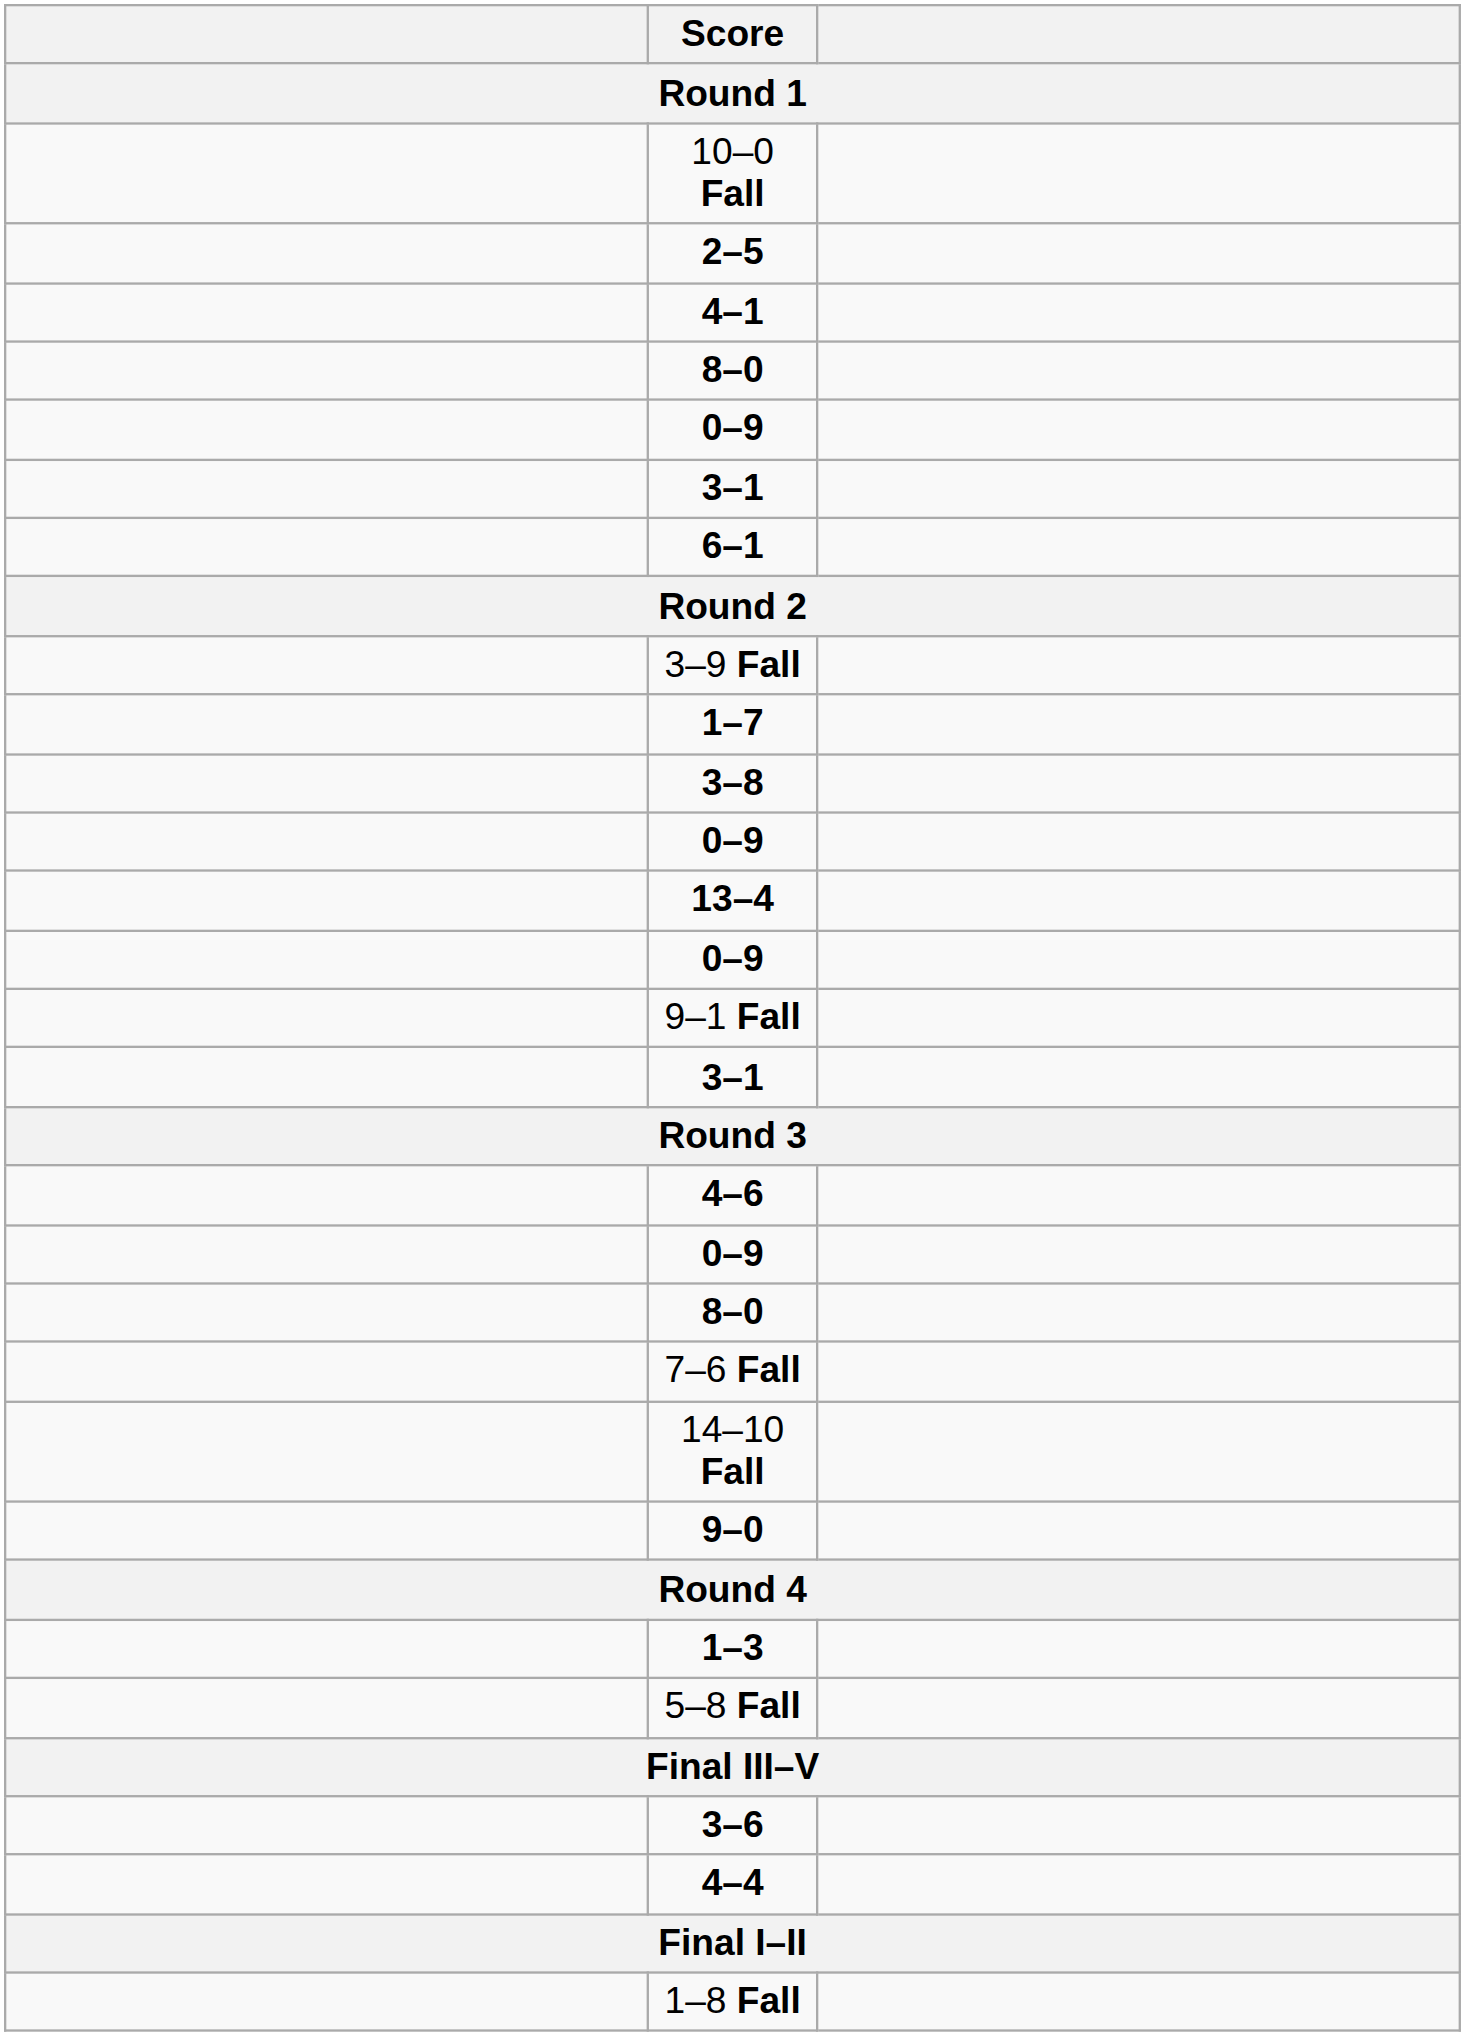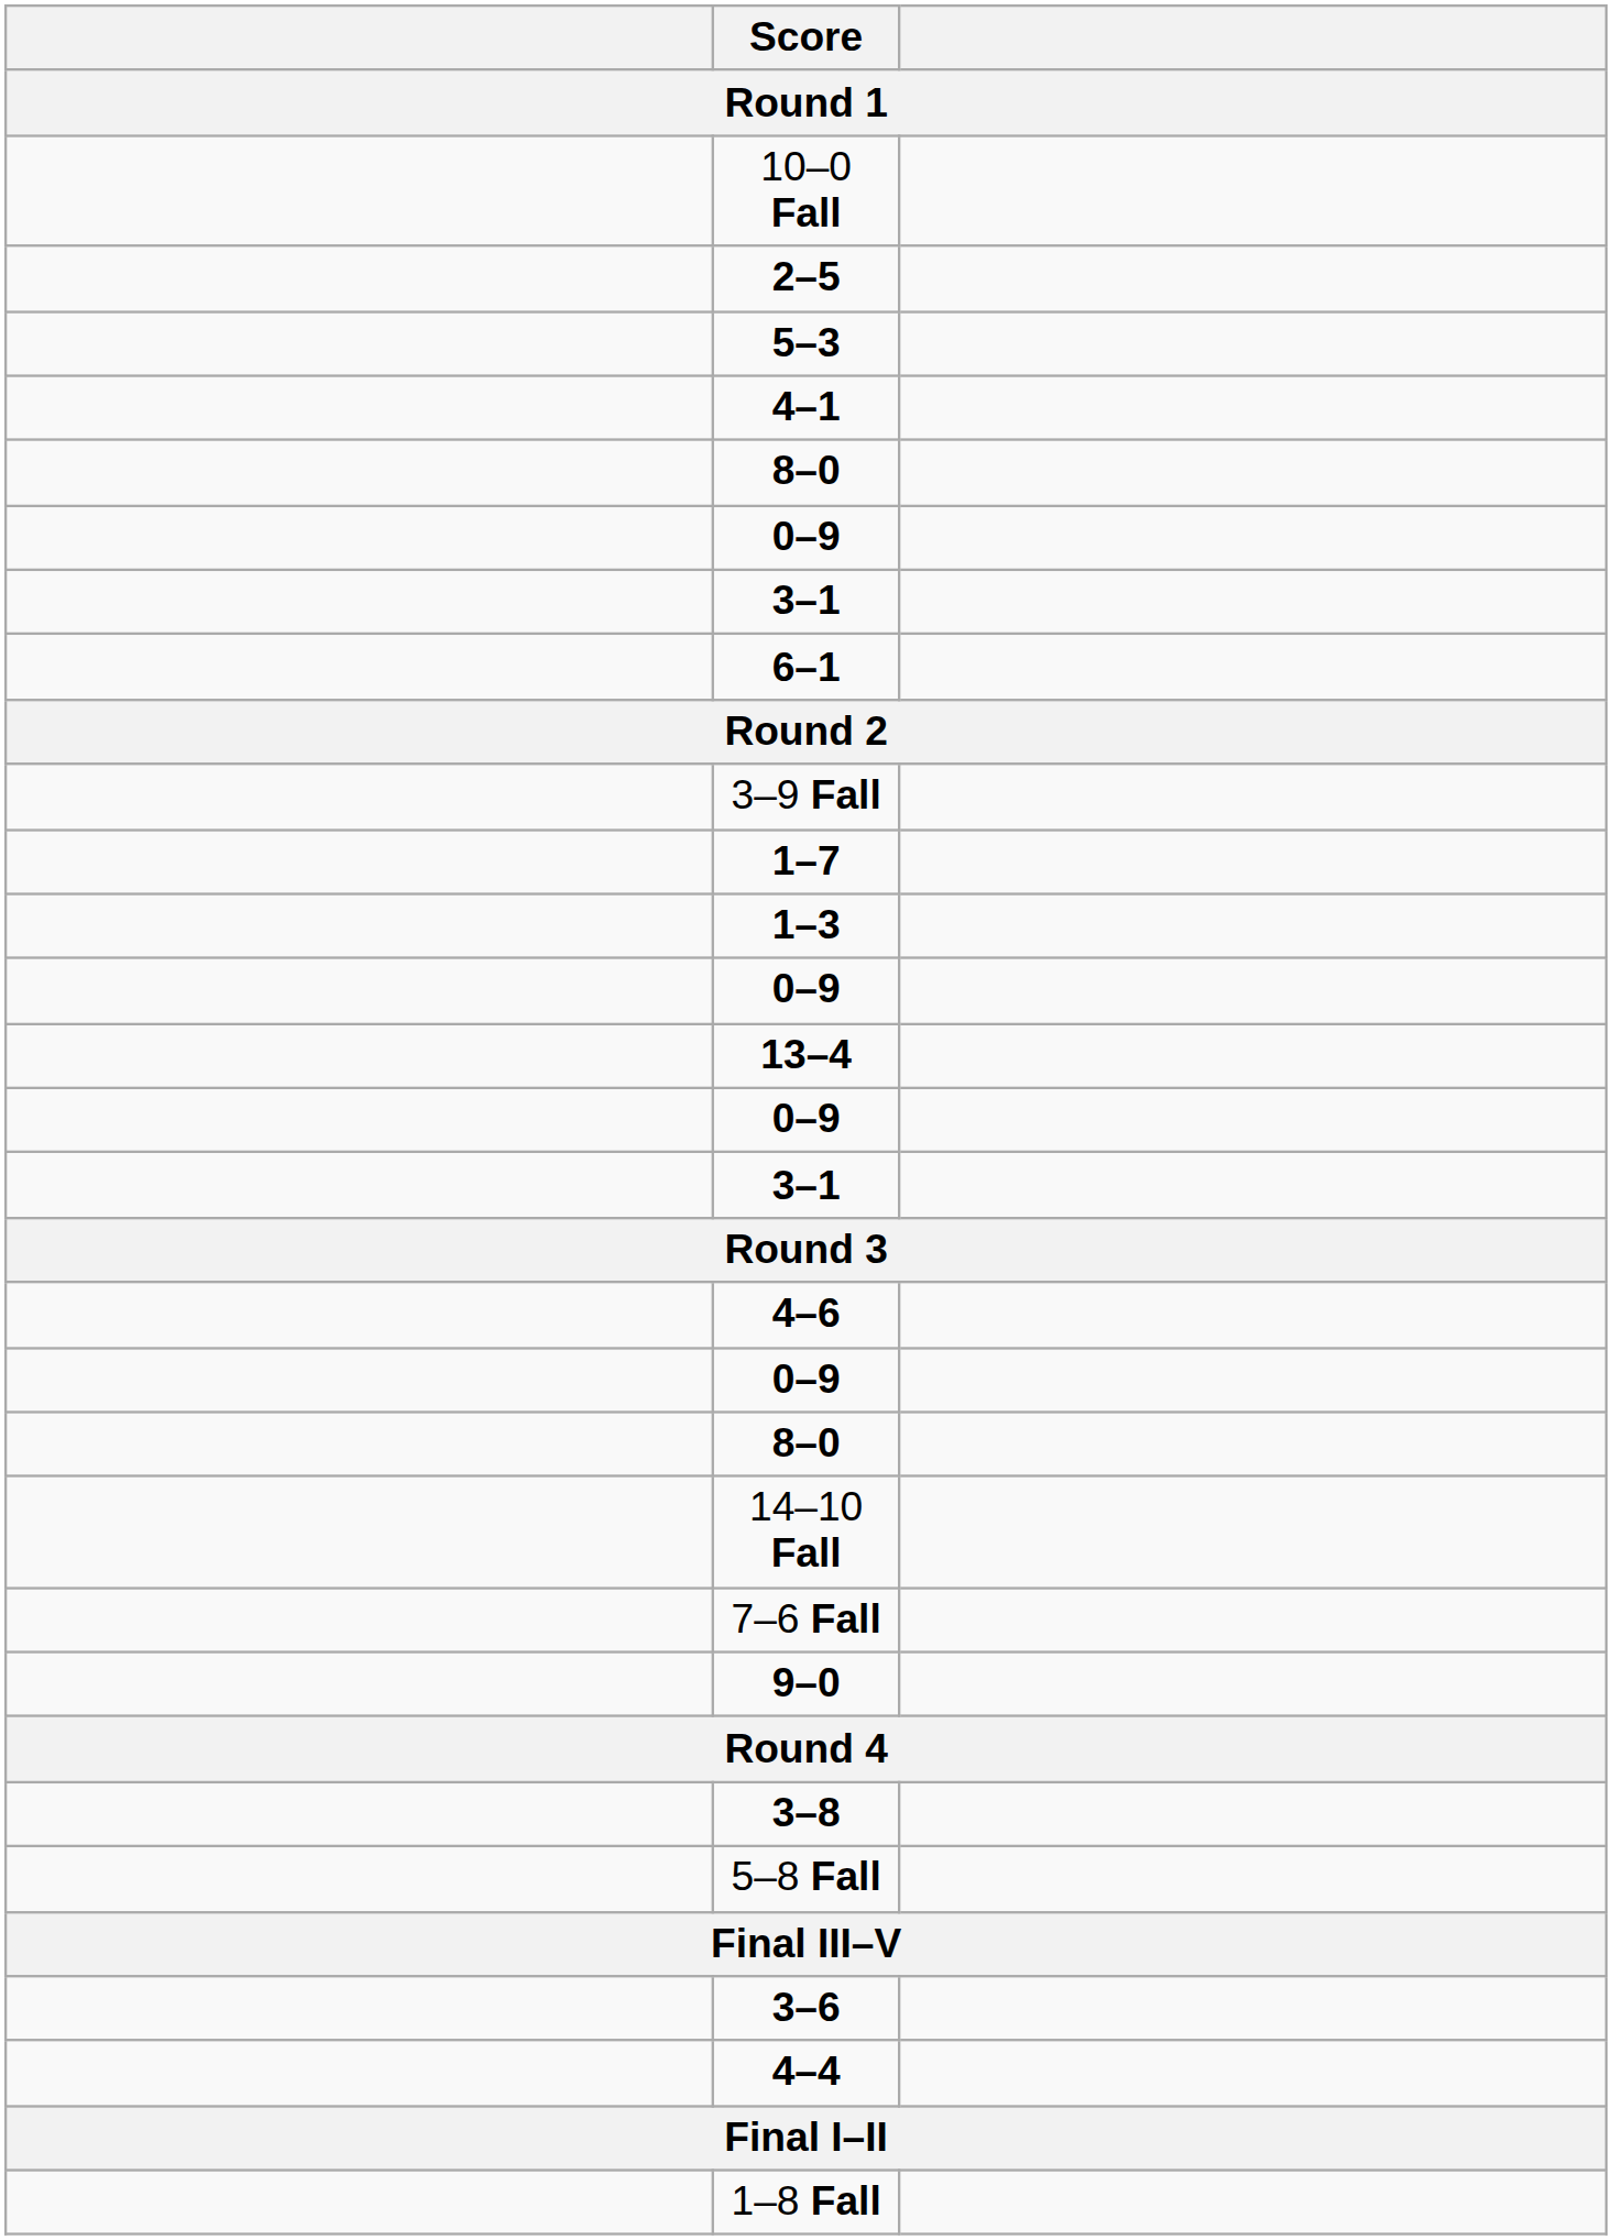+ row: 5–3
rows swapped: 3–8 <-> 1–3
- row: 9–1 Fall
rows swapped: 7–6 Fall <-> 14–10 Fall
